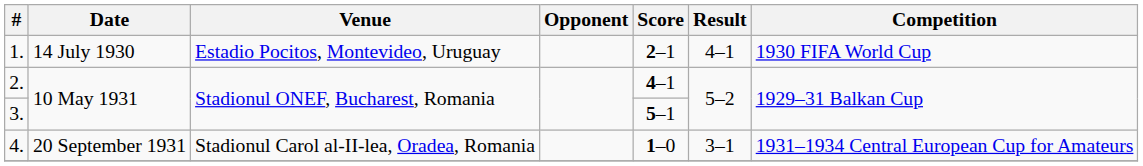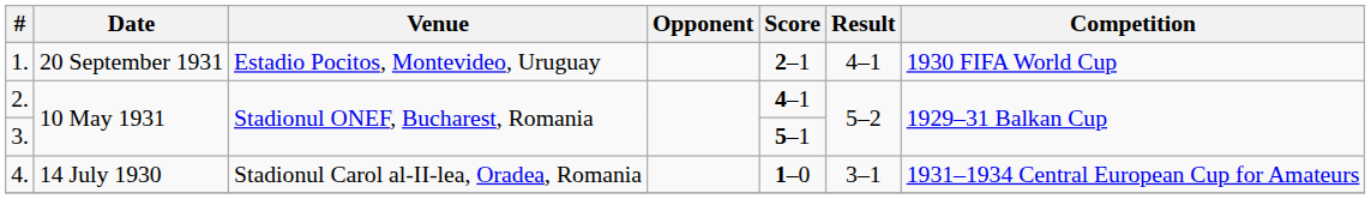1. | Date: 14 July 1930 -> 20 September 1931
4. | Date: 20 September 1931 -> 14 July 1930
